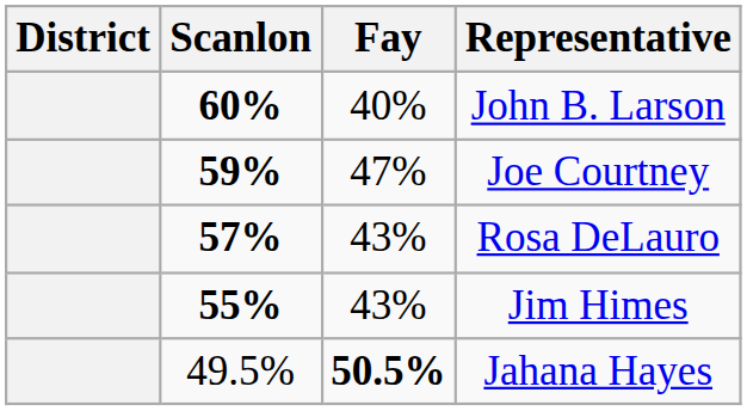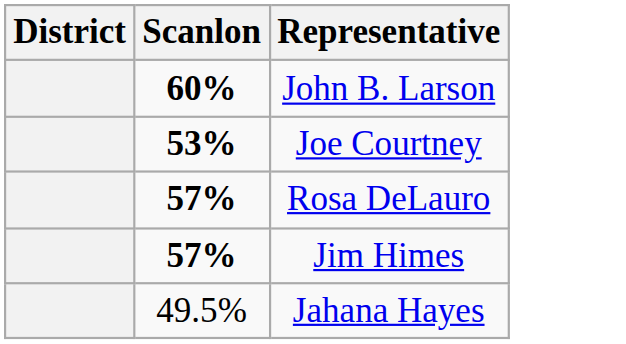- column: Fay | 40% | 47% | 43% | 43% | 50.5%
Joe Courtney | Scanlon: 59% -> 53%
Jim Himes | Scanlon: 55% -> 57%
